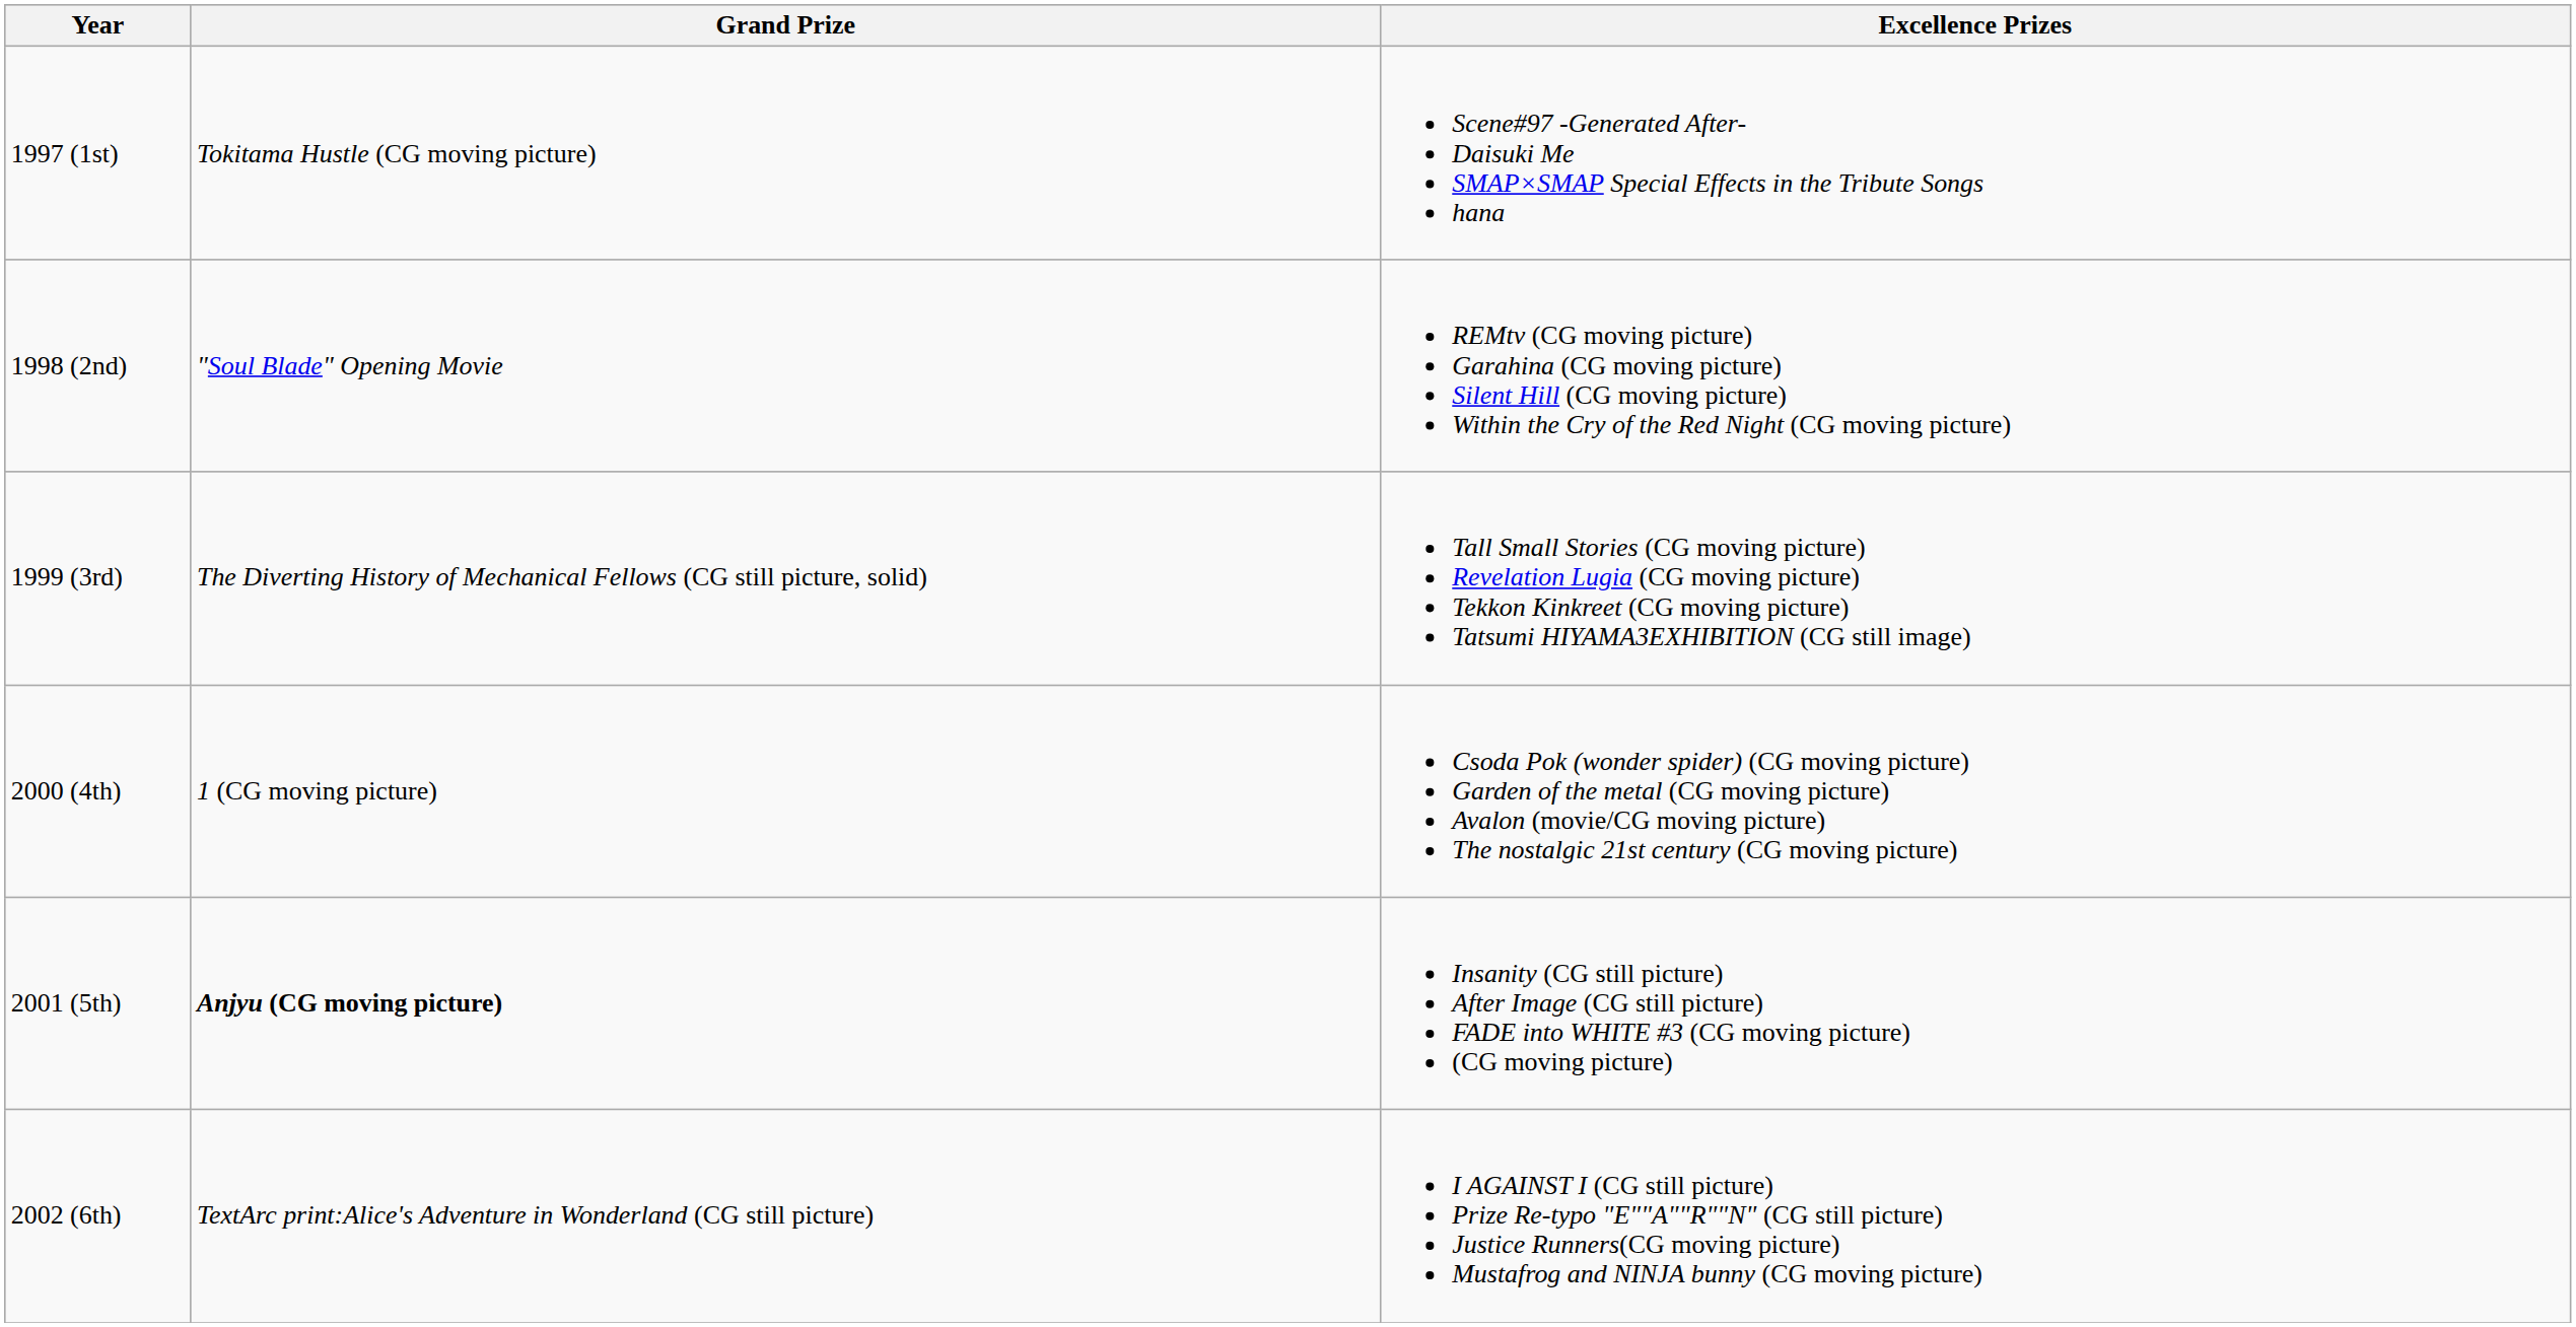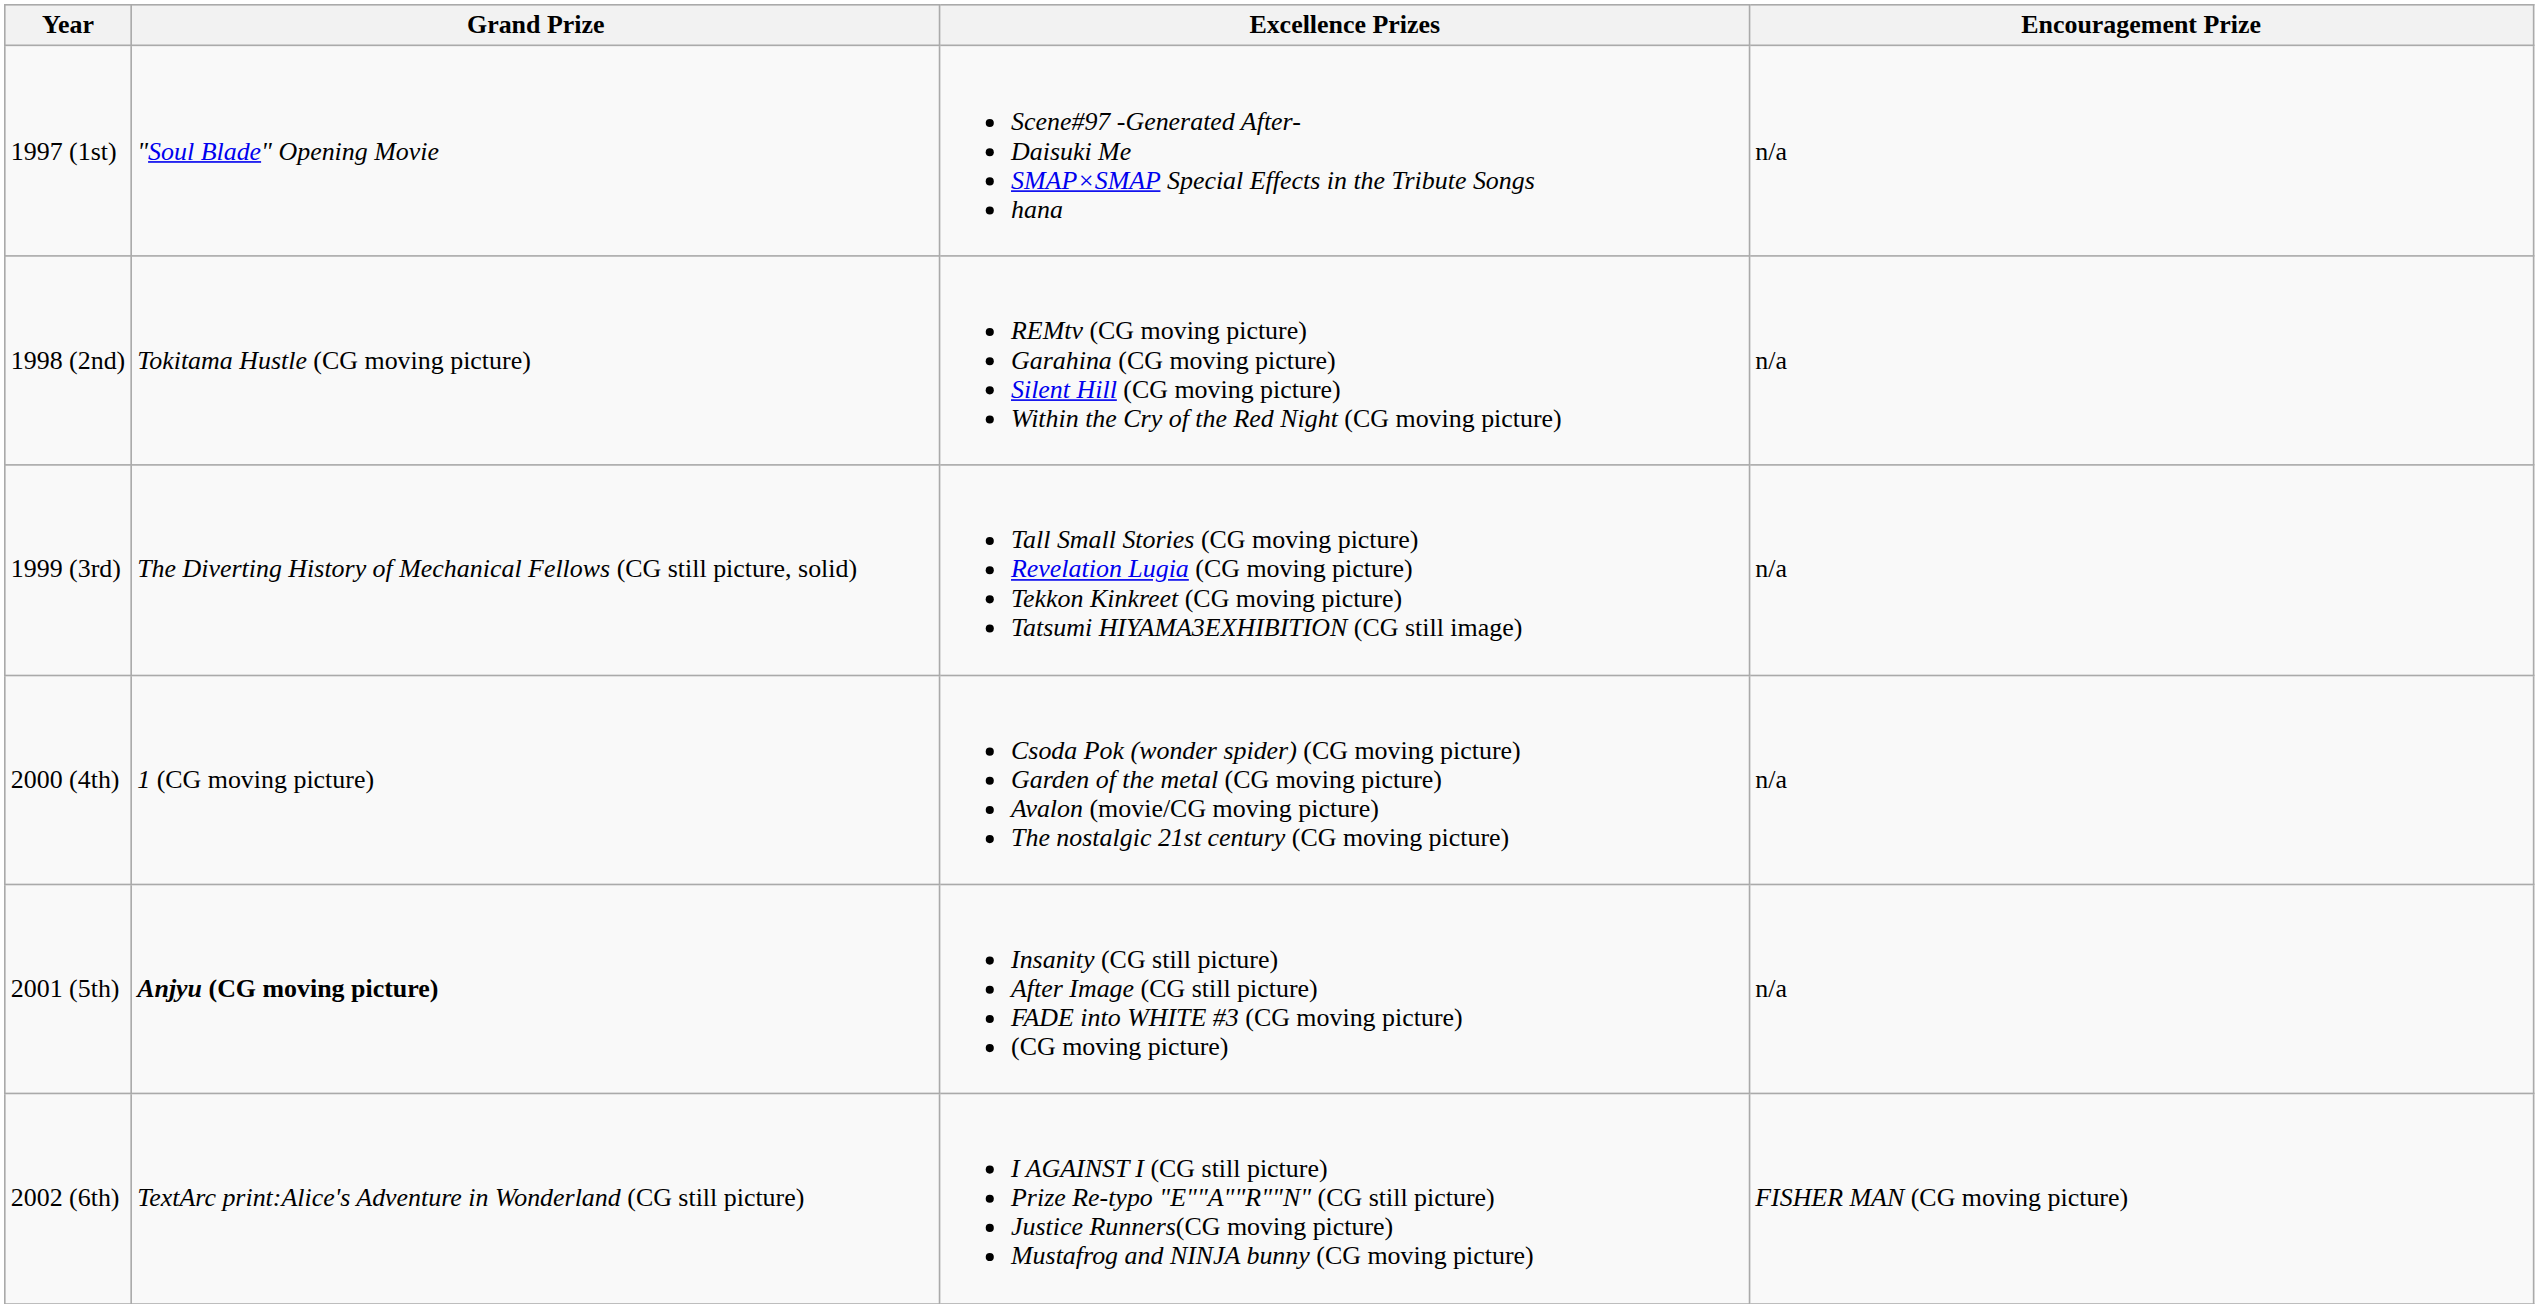+ column: Encouragement Prize | n/a | n/a | n/a | n/a | n/a | FISHER MAN (CG moving picture)
1997 (1st) | Grand Prize: Tokitama Hustle (CG moving picture) -> "Soul Blade" Opening Movie
1998 (2nd) | Grand Prize: "Soul Blade" Opening Movie -> Tokitama Hustle (CG moving picture)
